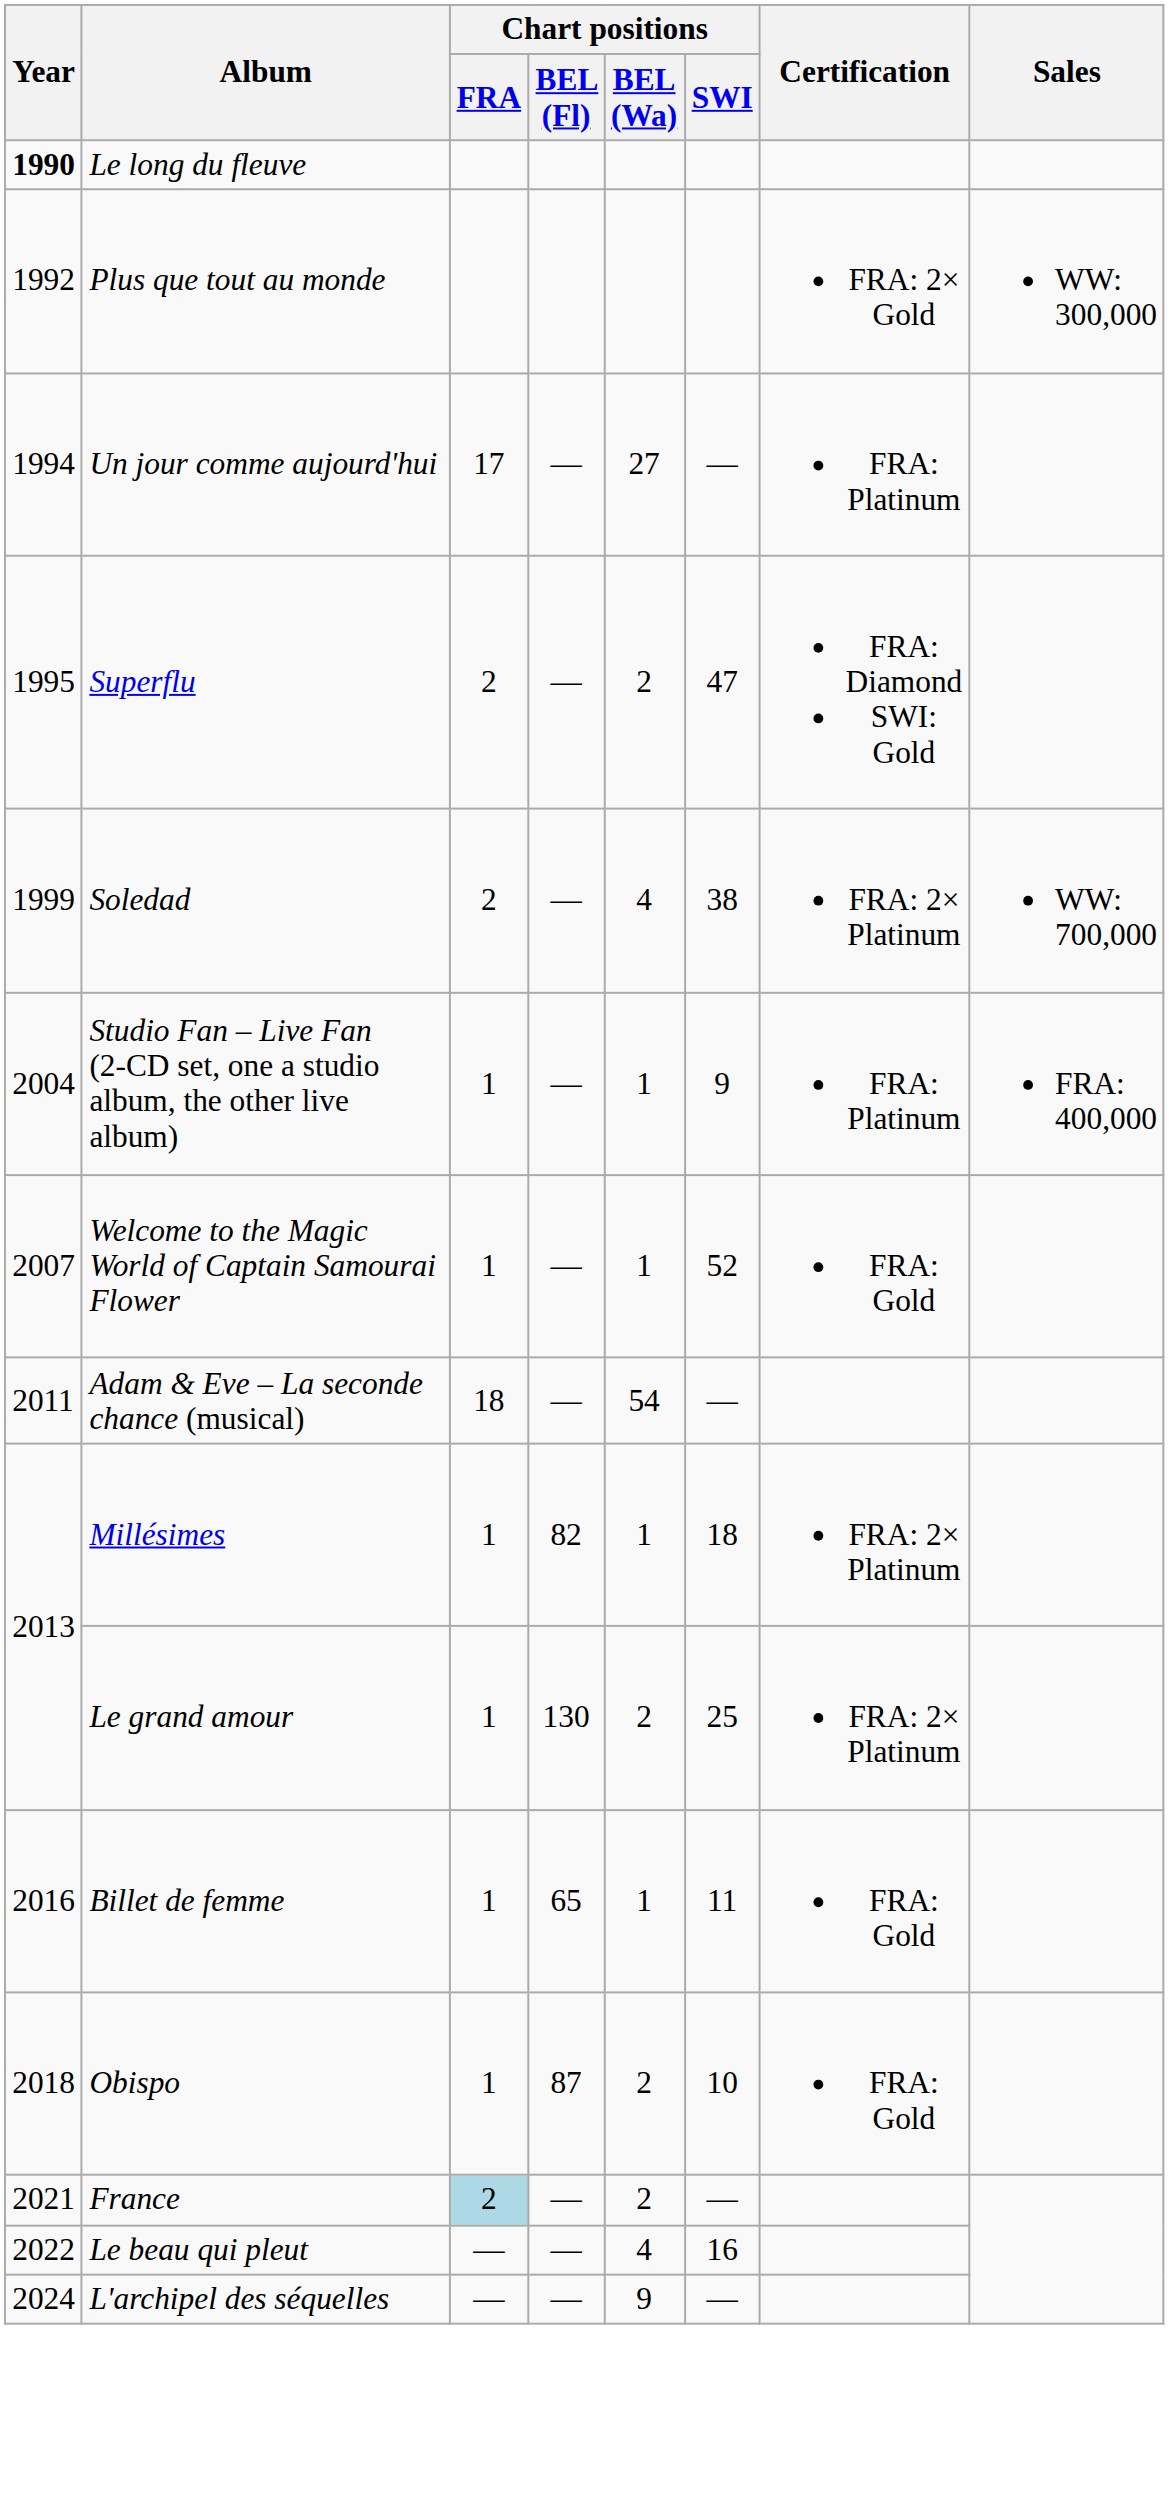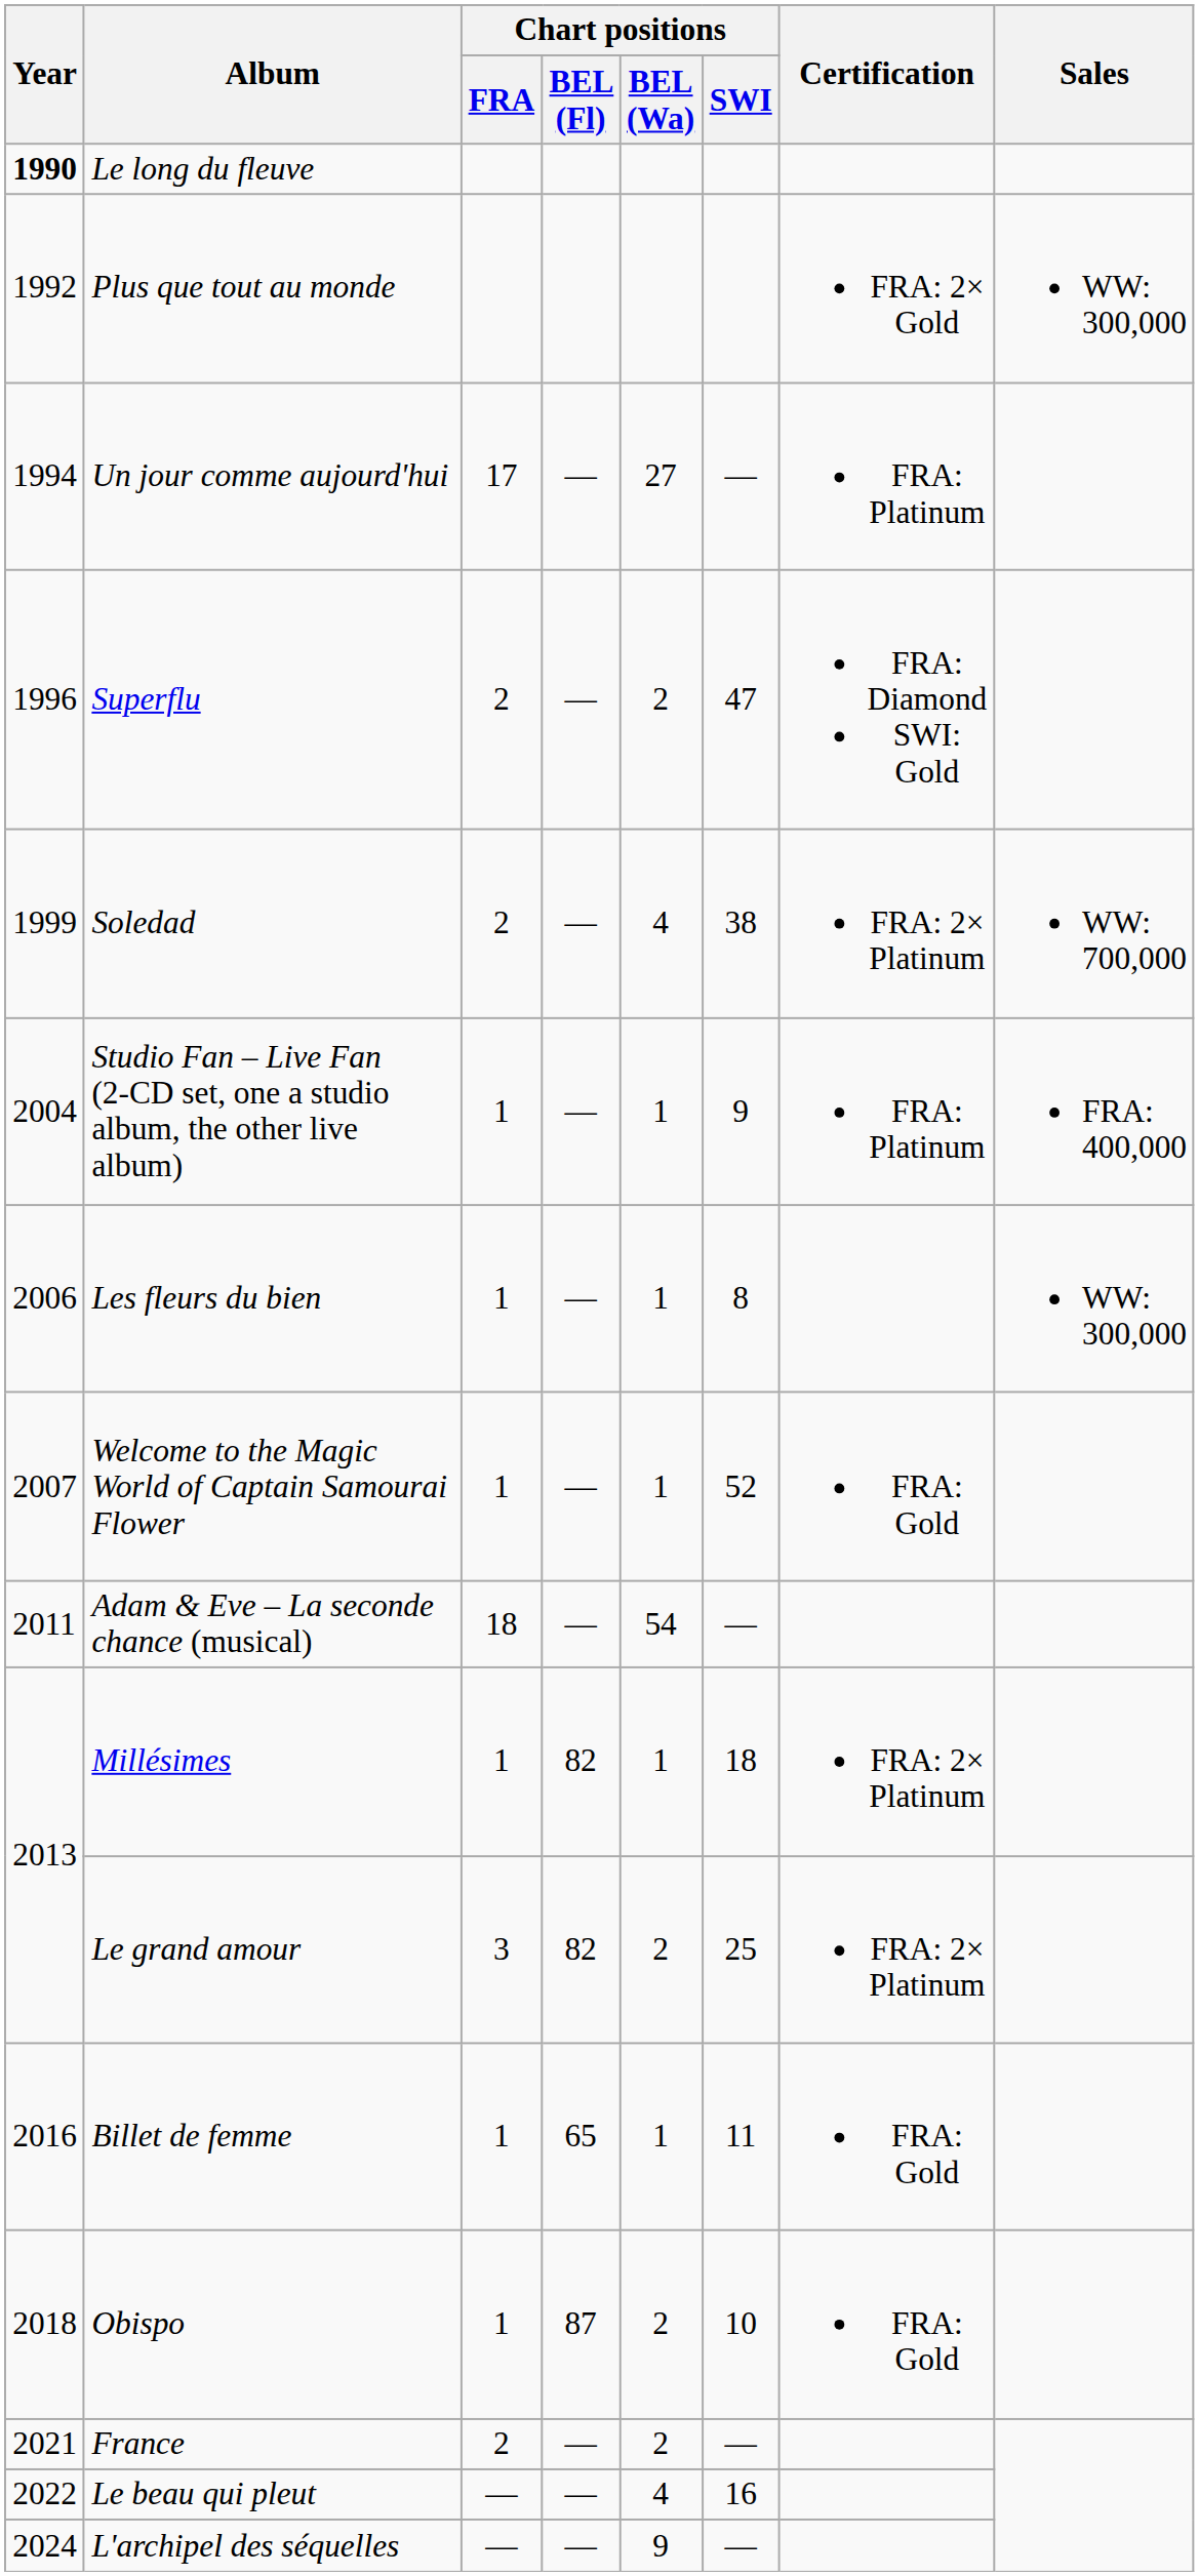Superflu | Year: 1995 -> 1996
+ row: 2006 | Les fleurs du bien | 1 | — | 1 | 8 | WW: 300,000
Le grand amour | Chart positions / FRA: 1 -> 3
Le grand amour | Chart positions / BEL (Fl): 130 -> 82
France | Chart positions / FRA: lightblue background -> no background
